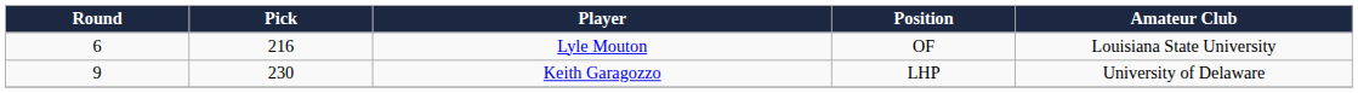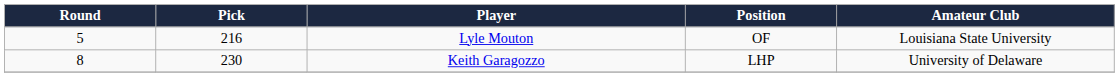Lyle Mouton | Round: 6 -> 5
Keith Garagozzo | Round: 9 -> 8
